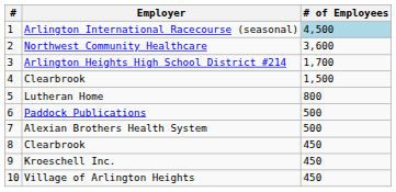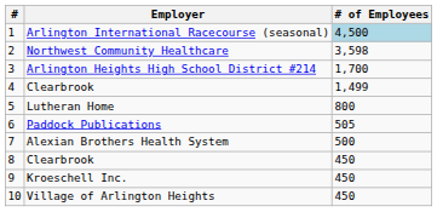Northwest Community Healthcare | # of Employees: 3,600 -> 3,598
4 / Clearbrook | # of Employees: 1,500 -> 1,499
Paddock Publications | # of Employees: 500 -> 505
